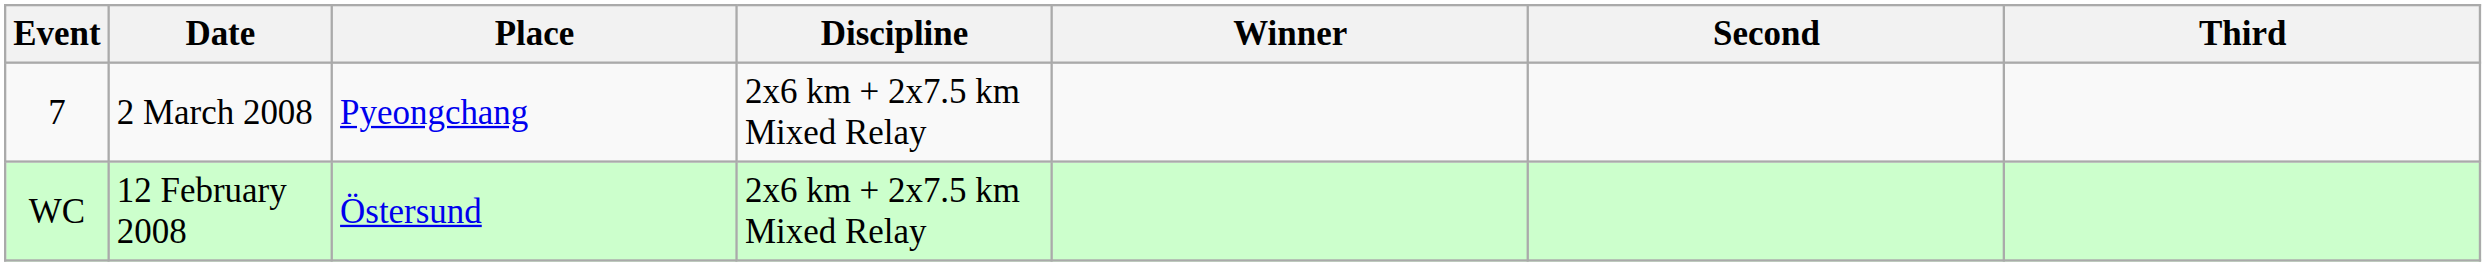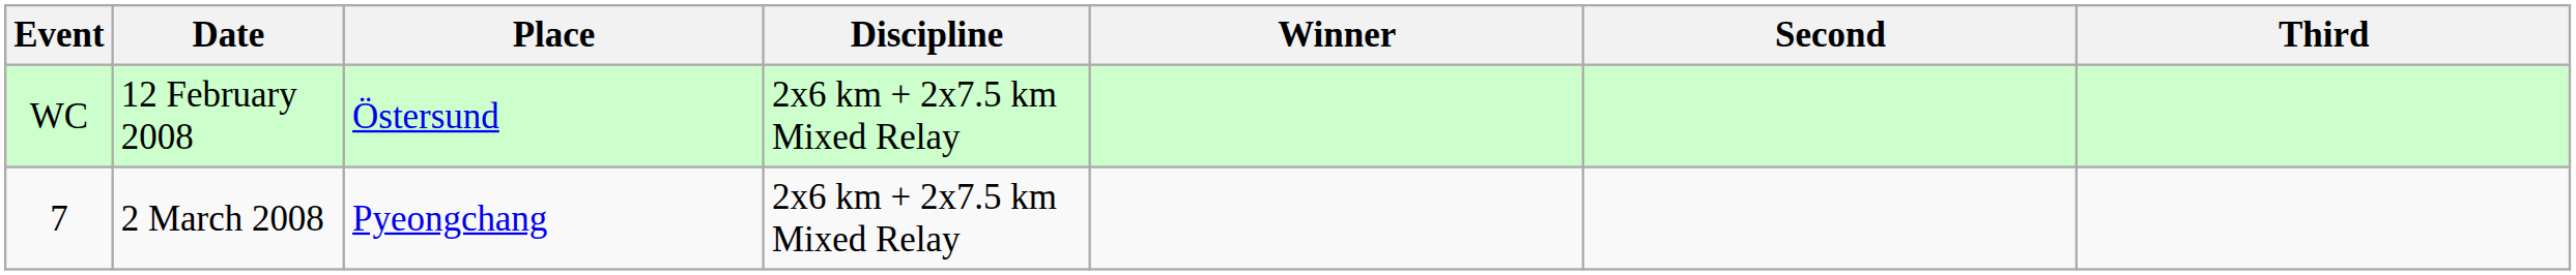rows swapped: WC <-> 7
